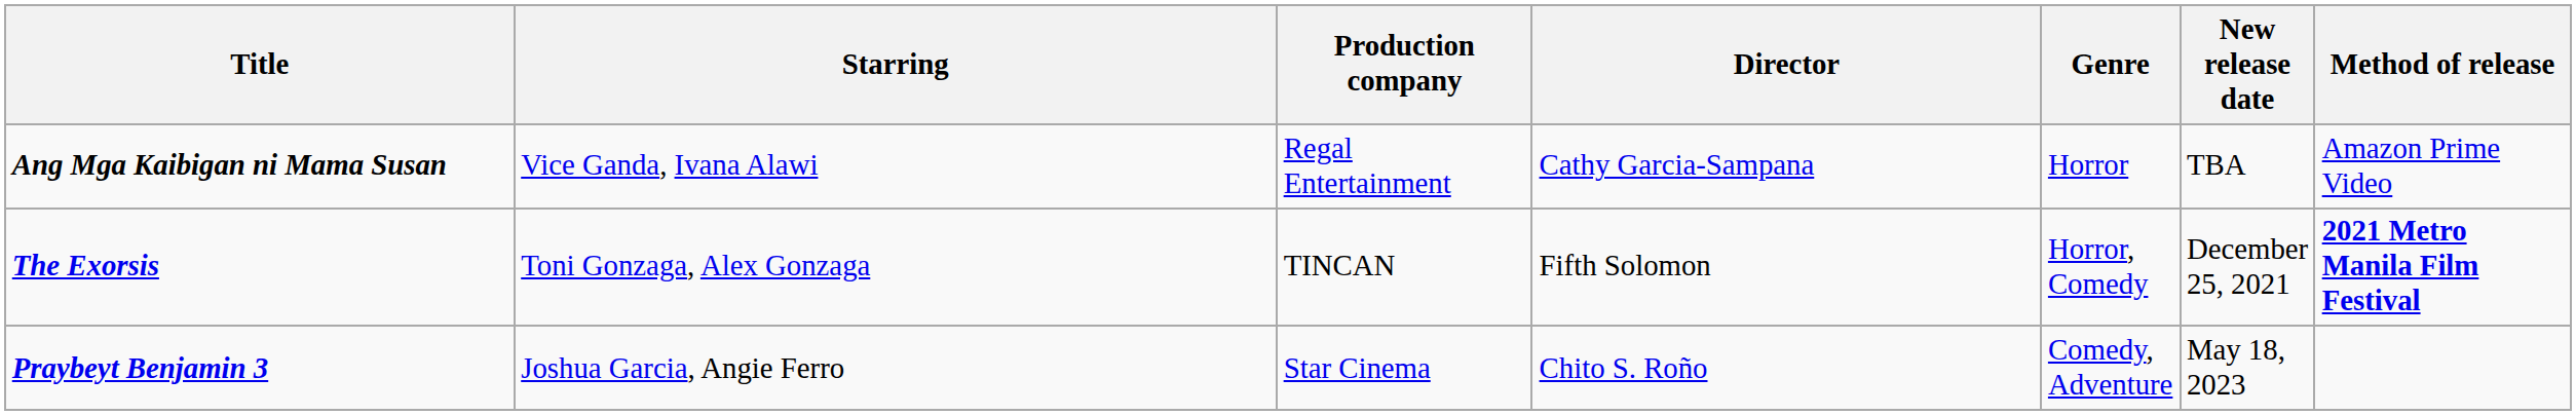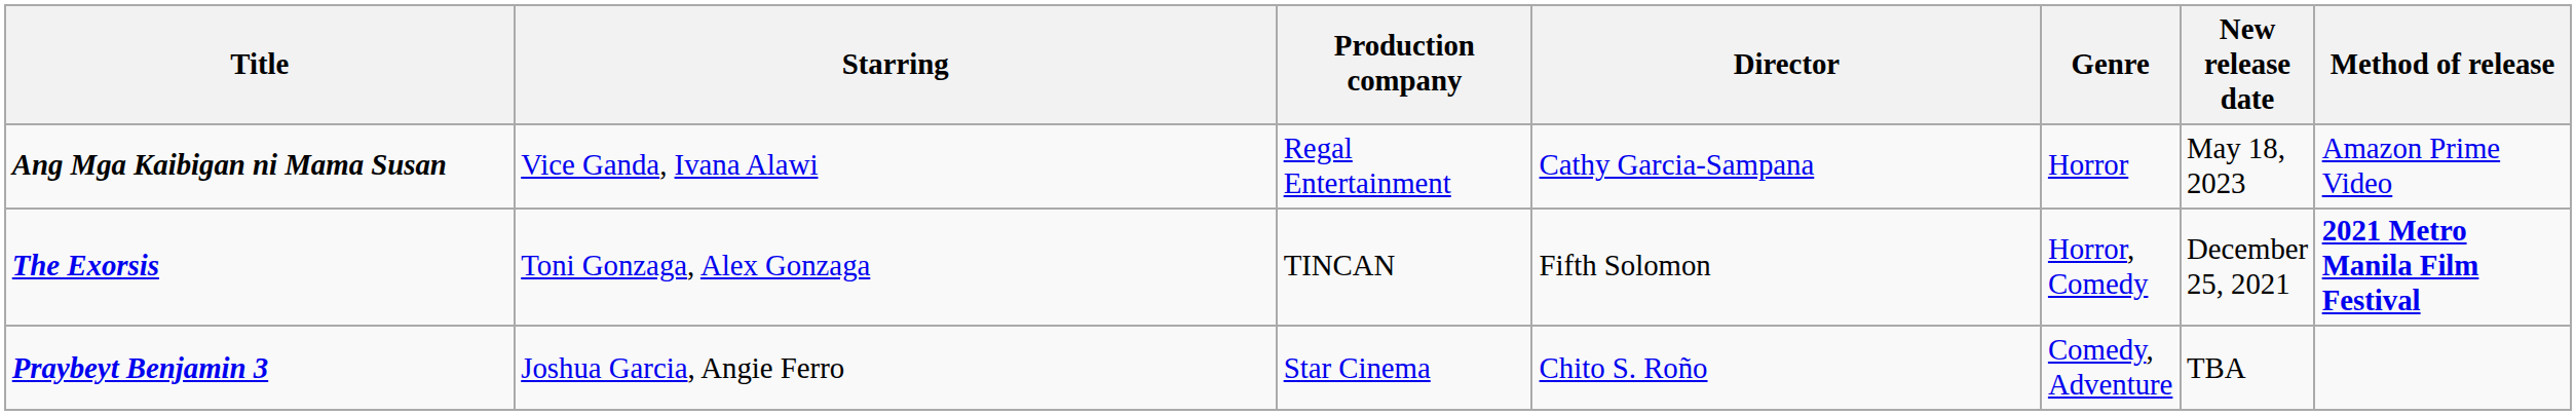Ang Mga Kaibigan ni Mama Susan | New release date: TBA -> May 18, 2023
Praybeyt Benjamin 3 | New release date: May 18, 2023 -> TBA
